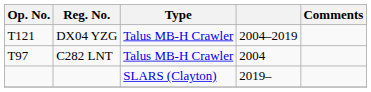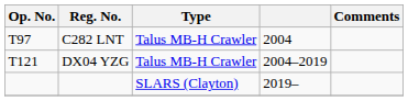rows swapped: C282 LNT <-> DX04 YZG
